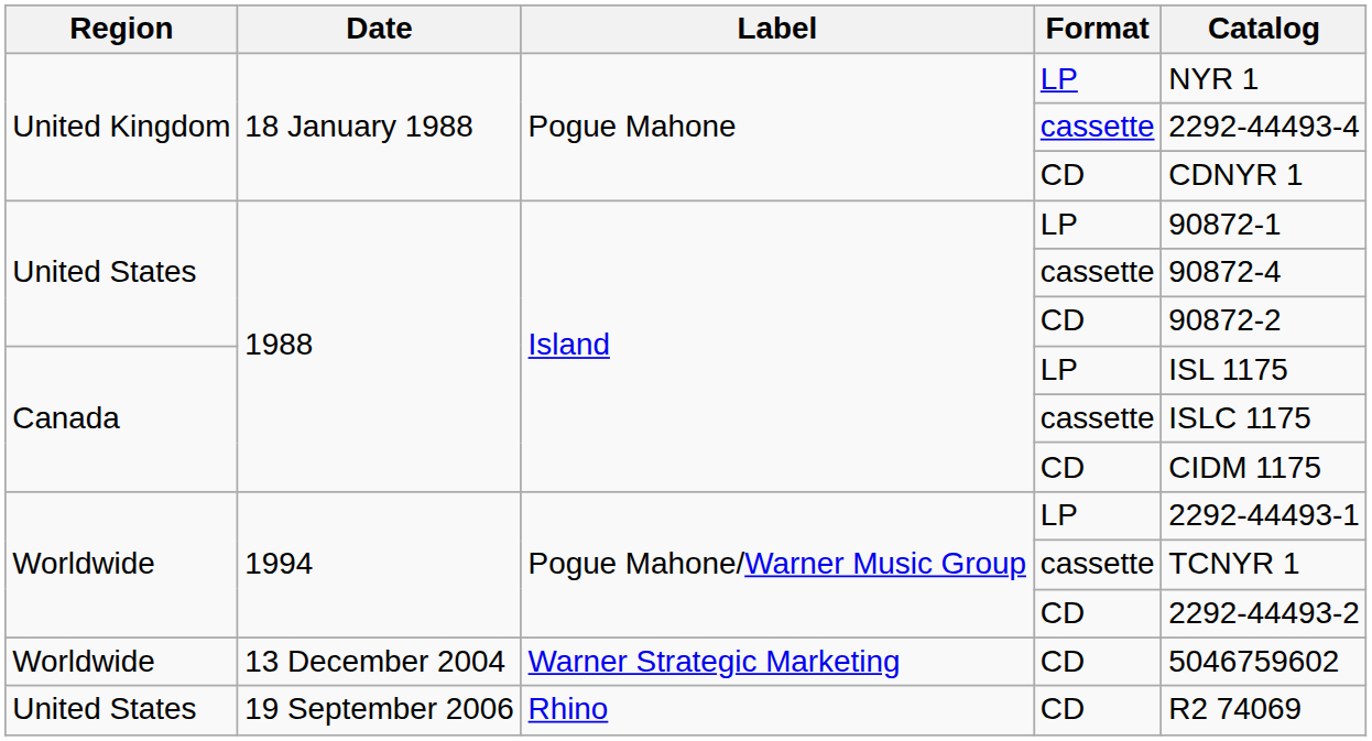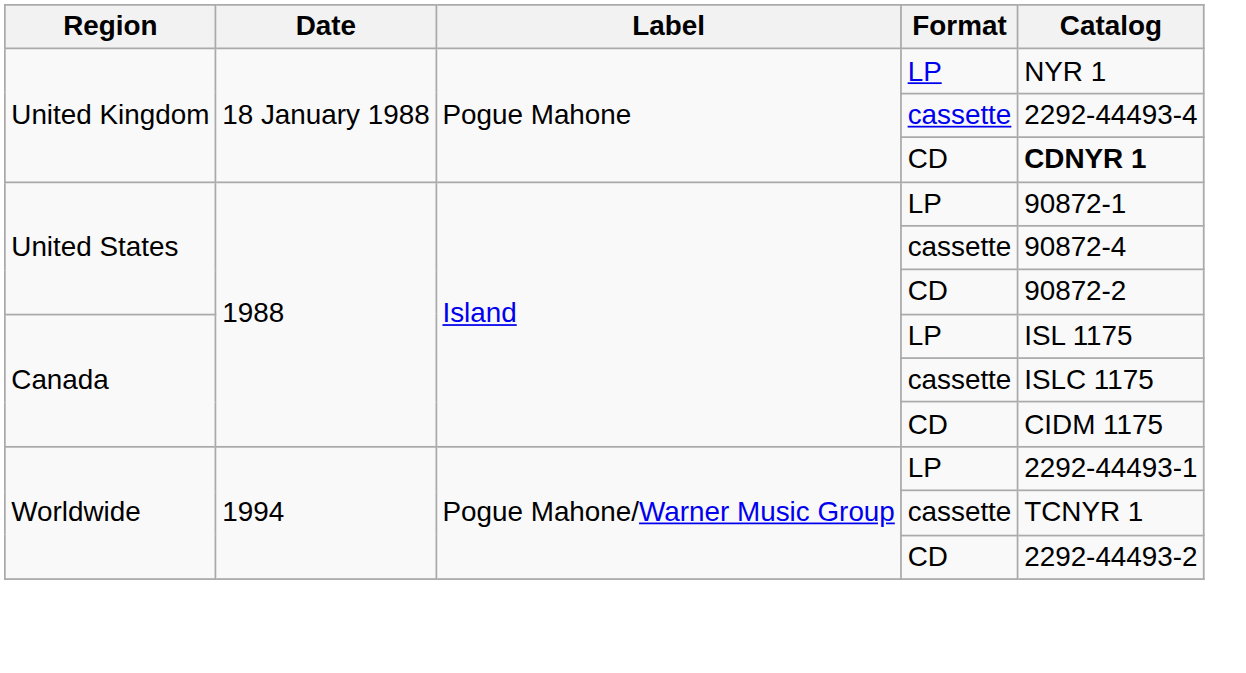18 January 1988 / CD | Catalog: normal -> bold
- row: Worldwide | 13 December 2004 | Warner Strategic Marketing | CD | 5046759602
- row: United States | 19 September 2006 | Rhino | CD | R2 74069
